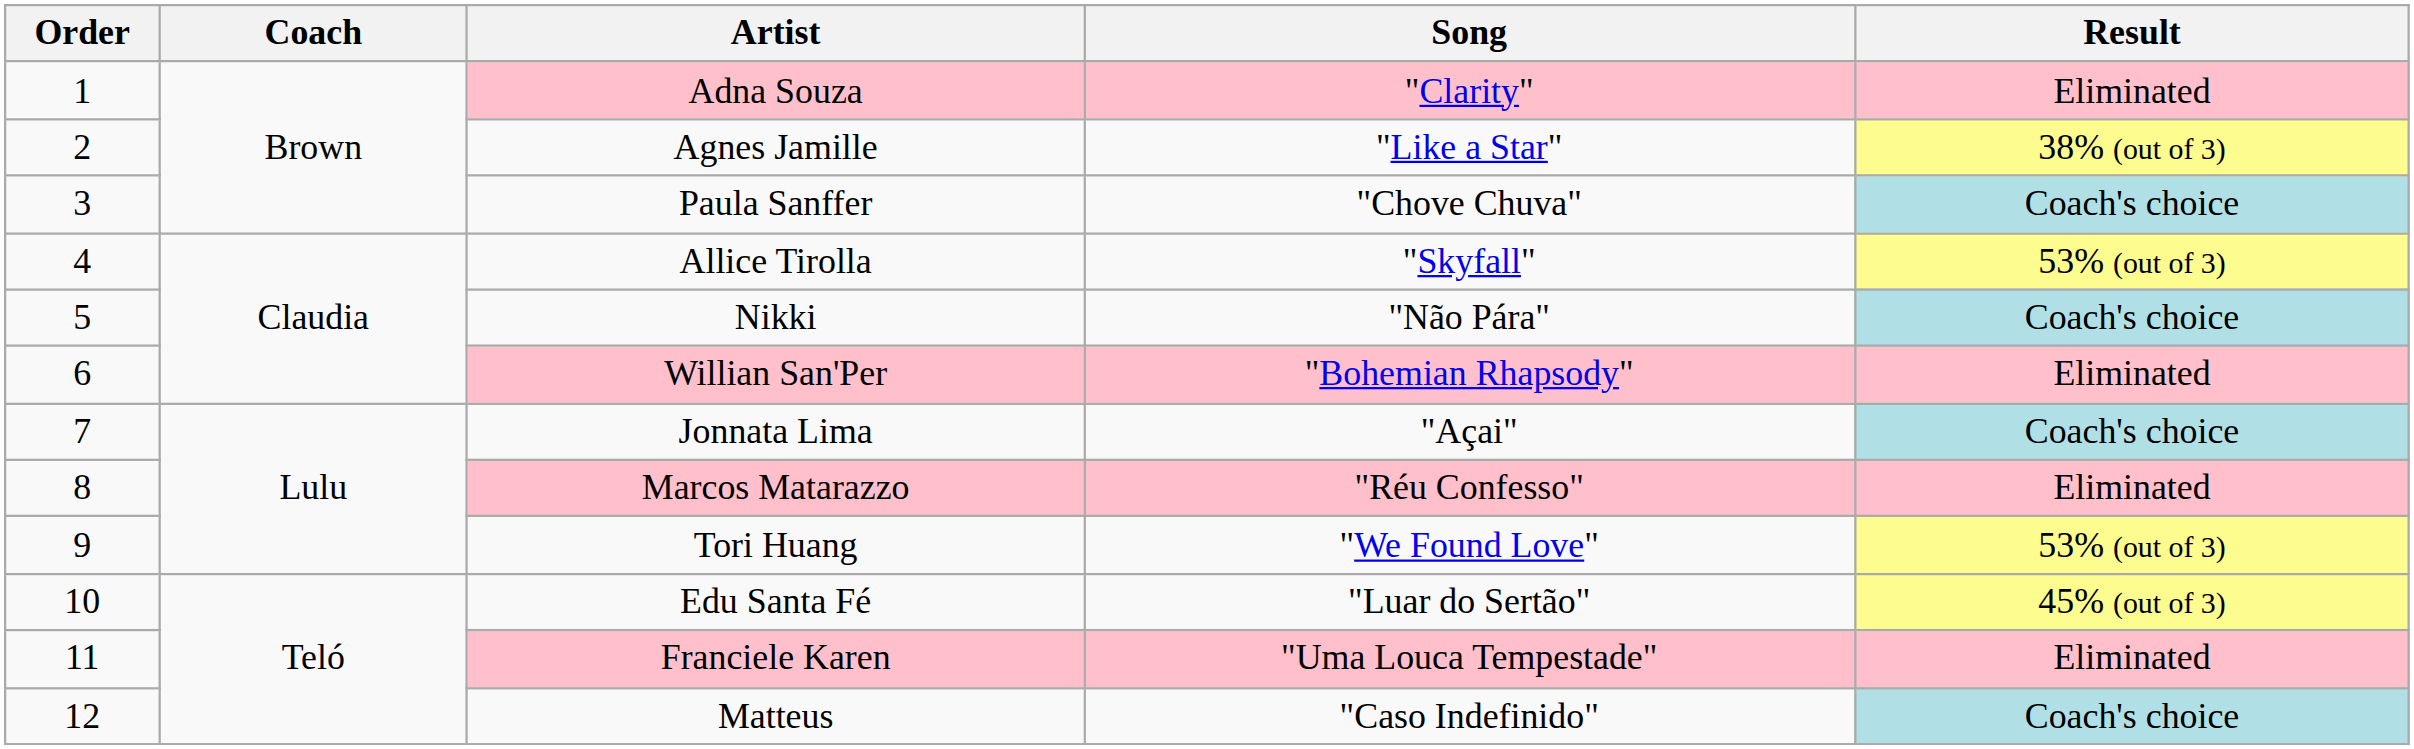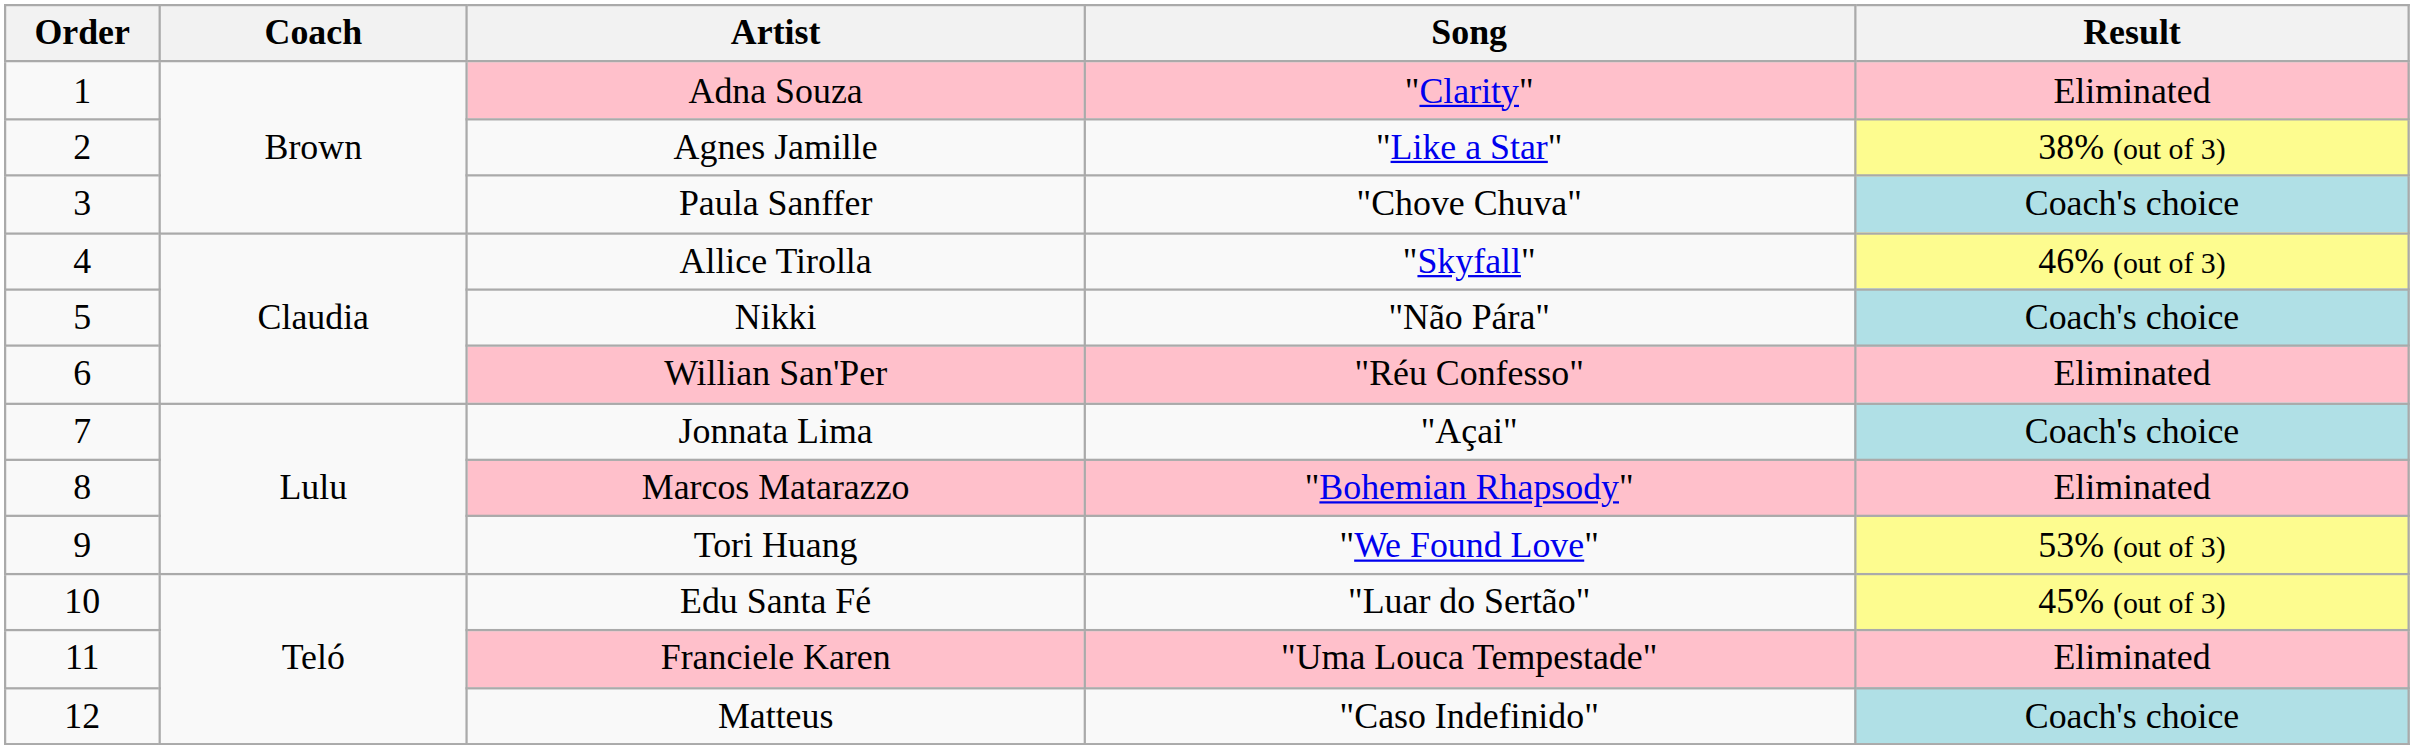Allice Tirolla | Result: 53% (out of 3) -> 46% (out of 3)
Willian San'Per | Song: "Bohemian Rhapsody" -> "Réu Confesso"
Marcos Matarazzo | Song: "Réu Confesso" -> "Bohemian Rhapsody"
